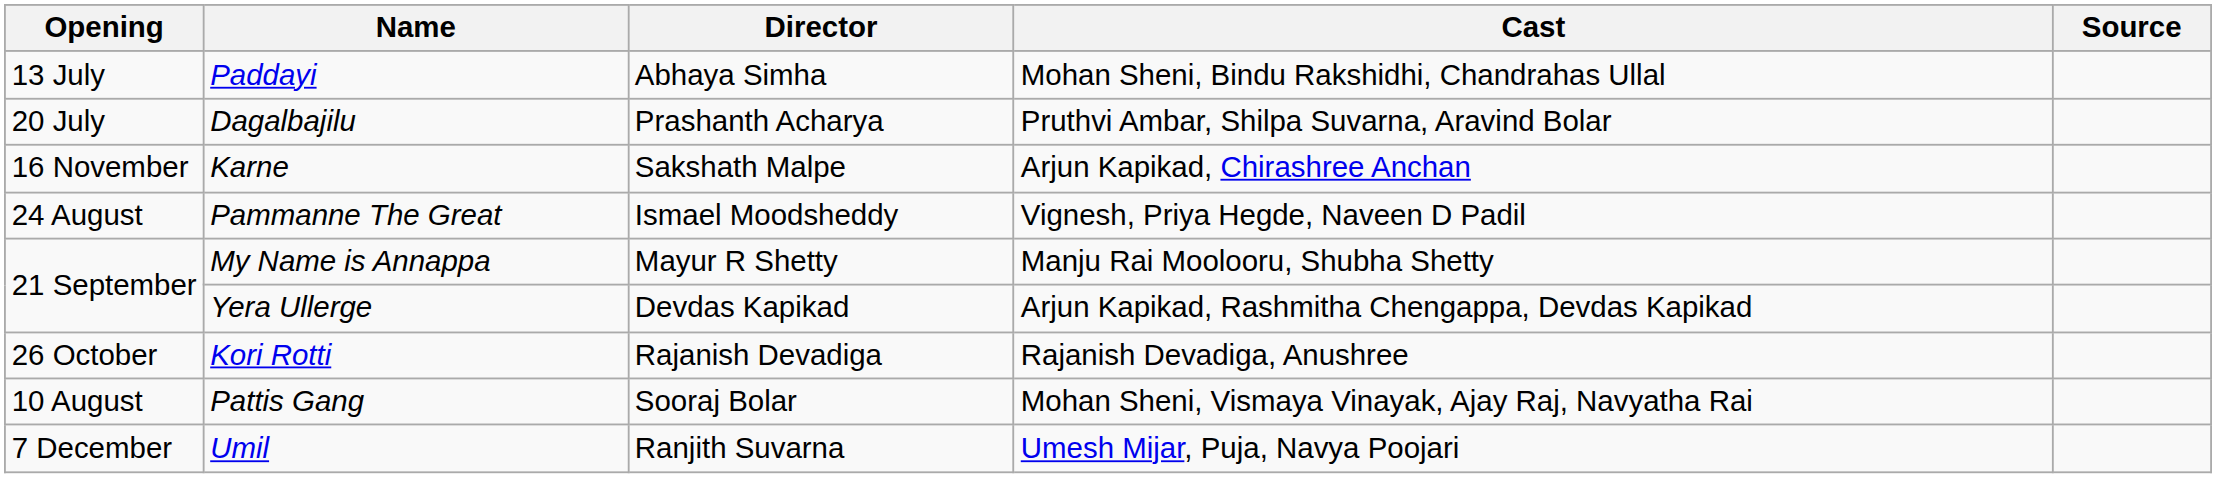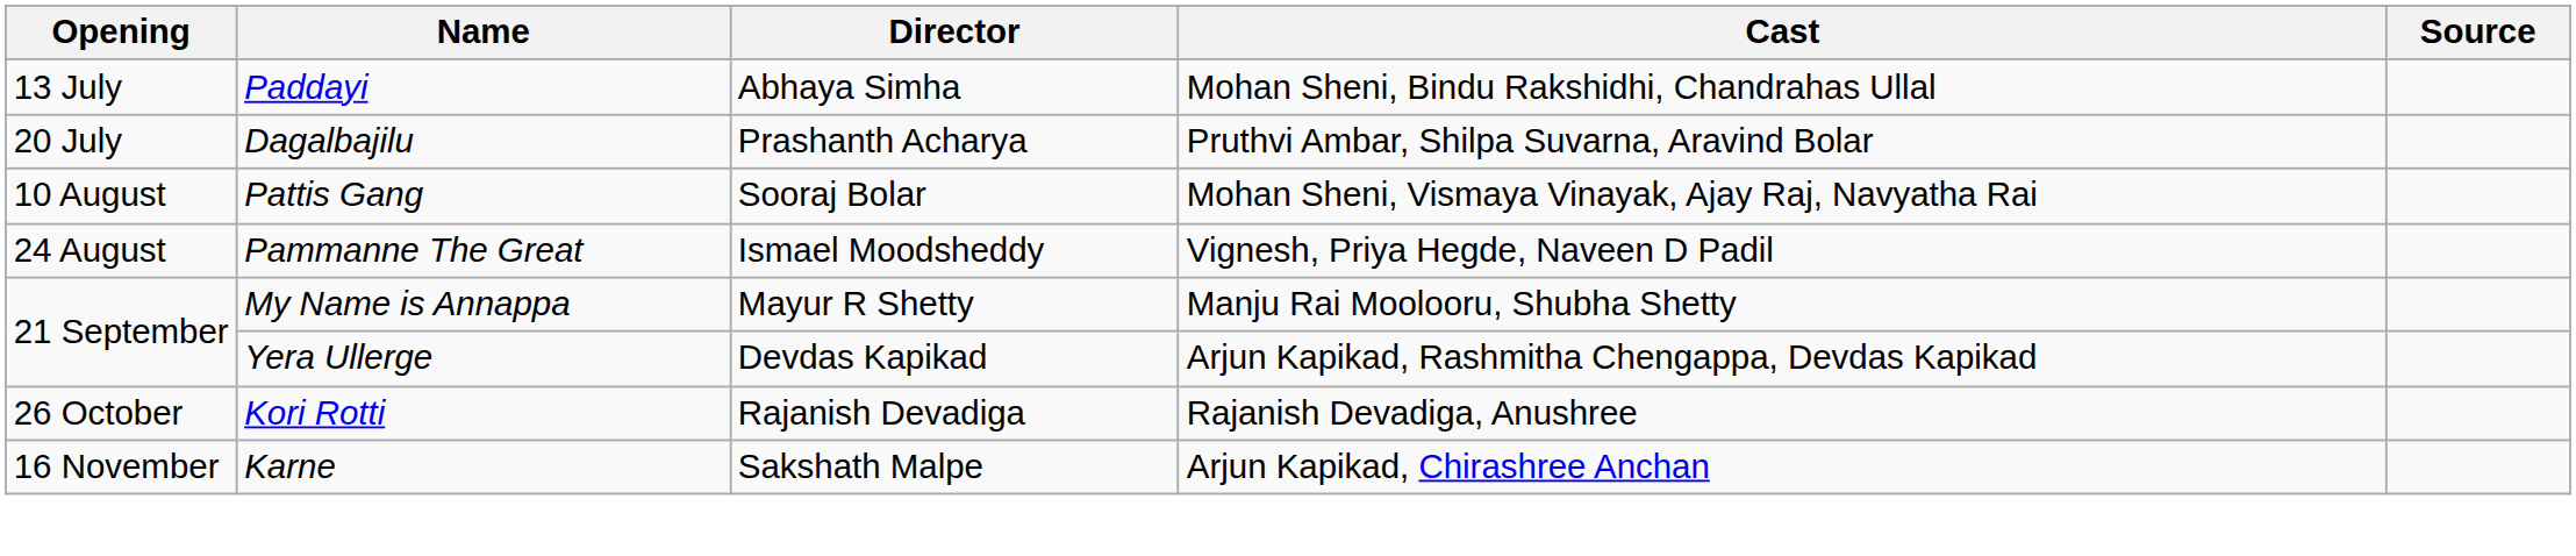rows swapped: Pattis Gang <-> Karne
- row: 7 December | Umil | Ranjith Suvarna | Umesh Mijar, Puja, Navya Poojari
